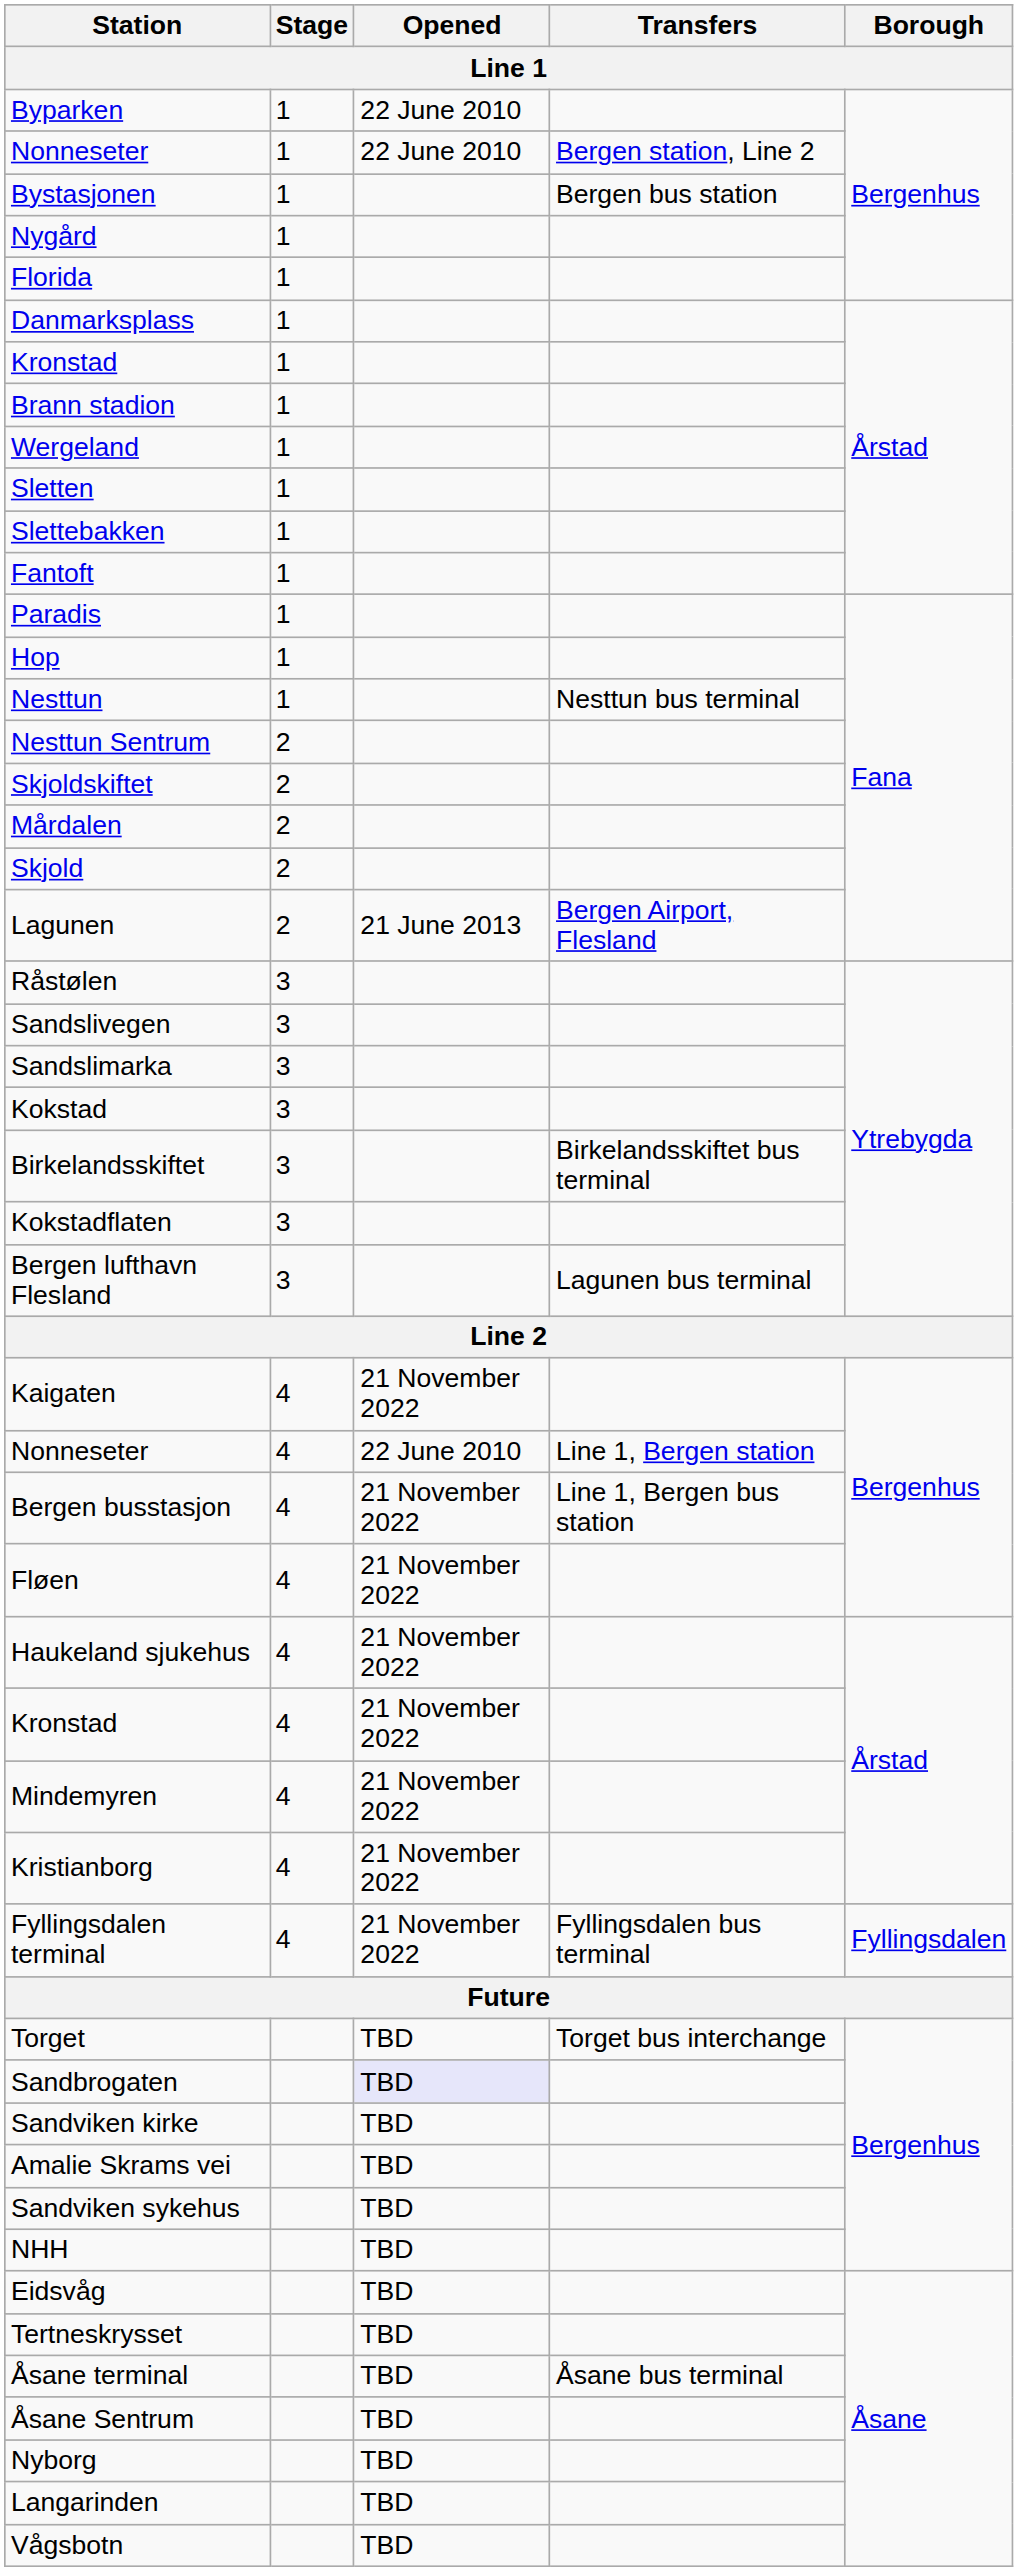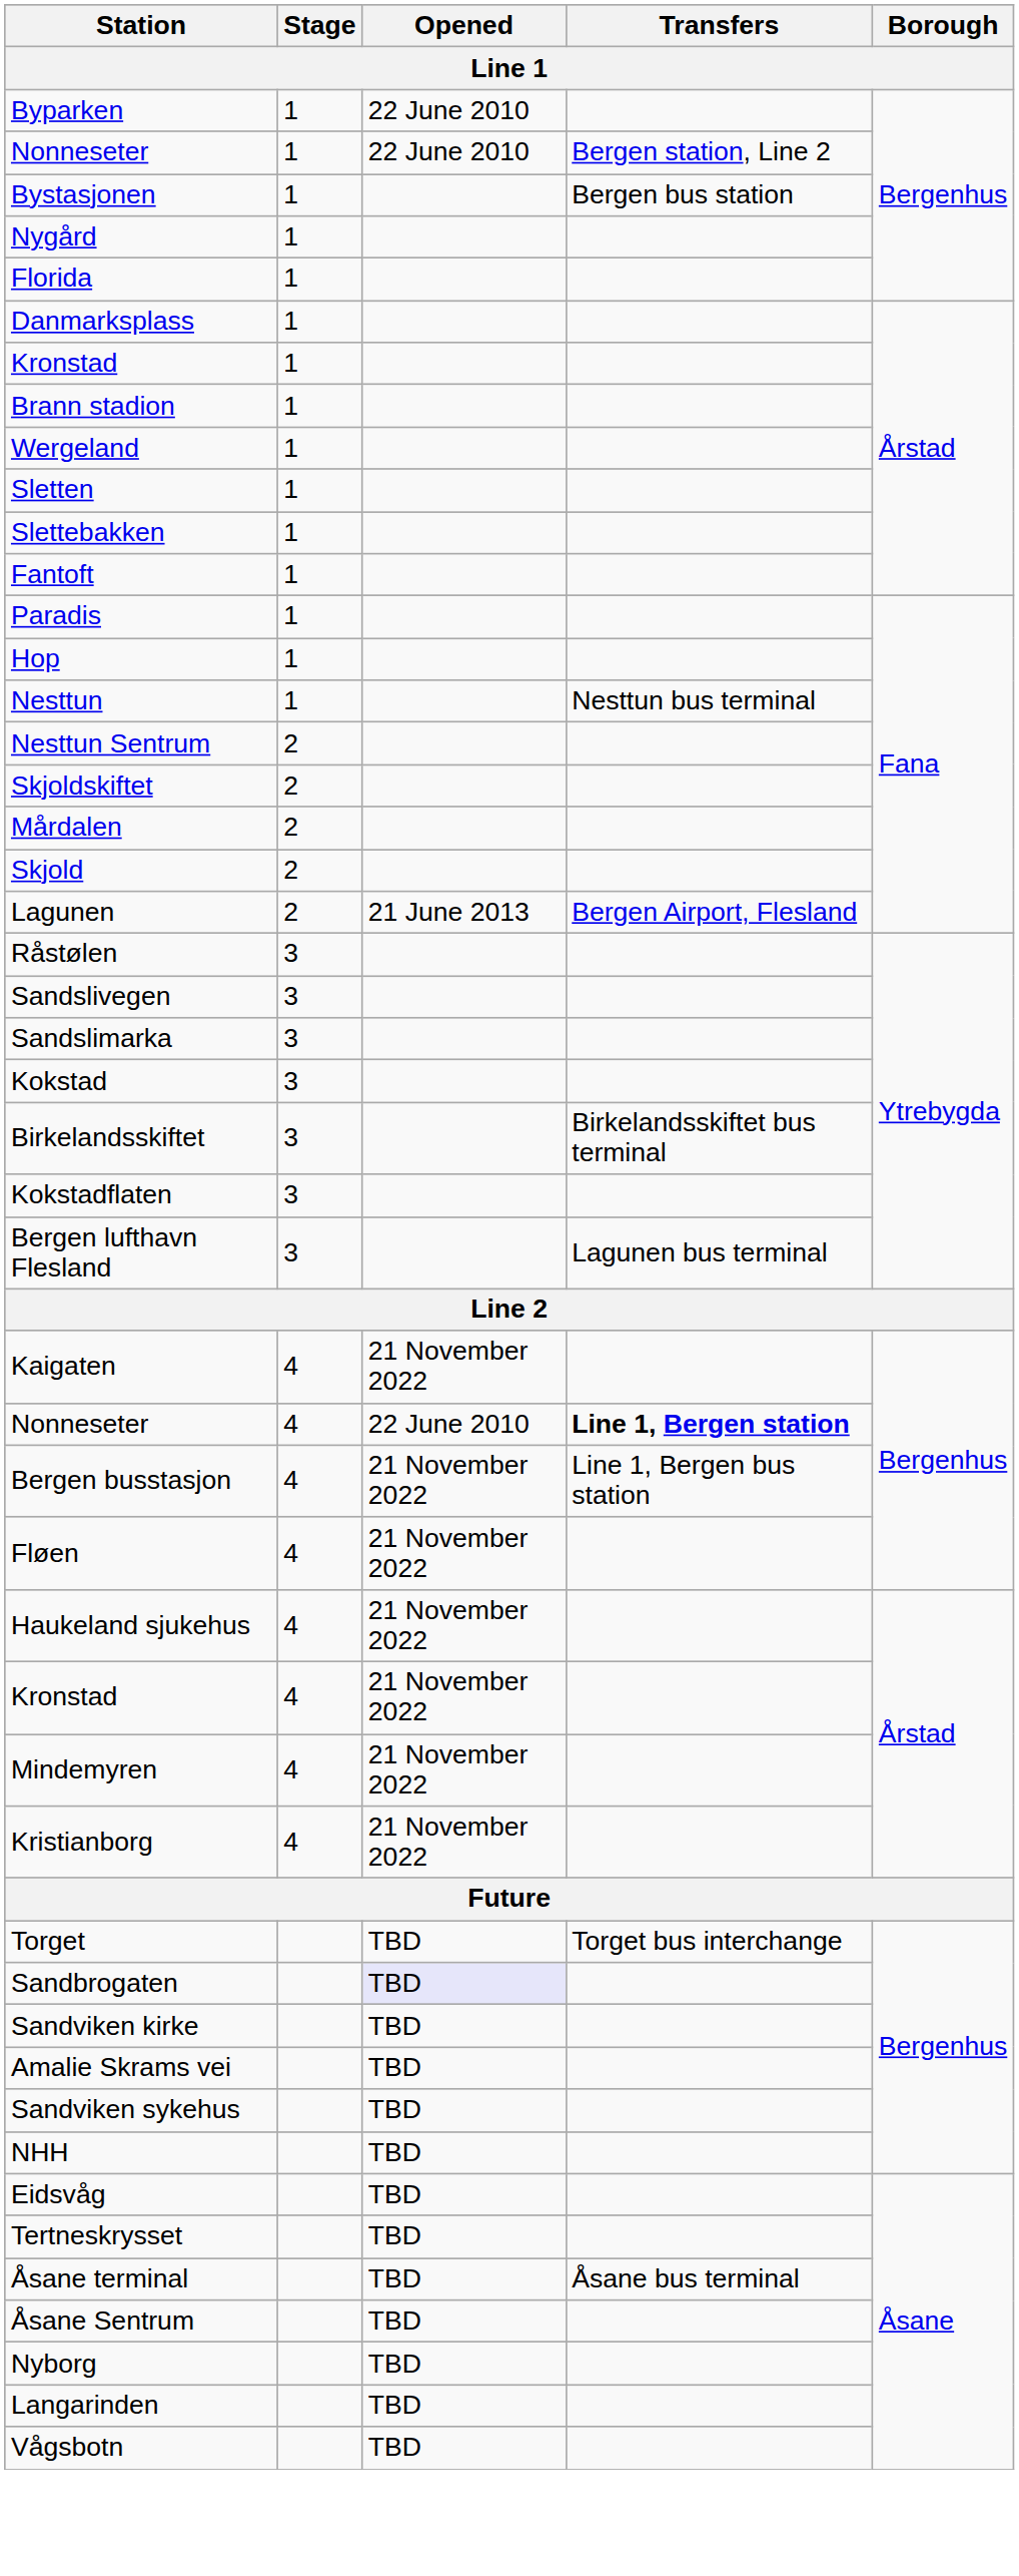Nonneseter / 4 | Transfers: normal -> bold
- row: Fyllingsdalen terminal | 4 | 21 November 2022 | Fyllingsdalen bus terminal | Fyllingsdalen
